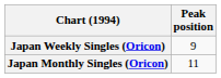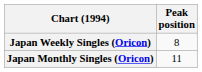Japan Weekly Singles (Oricon) | Peak position: 9 -> 8
